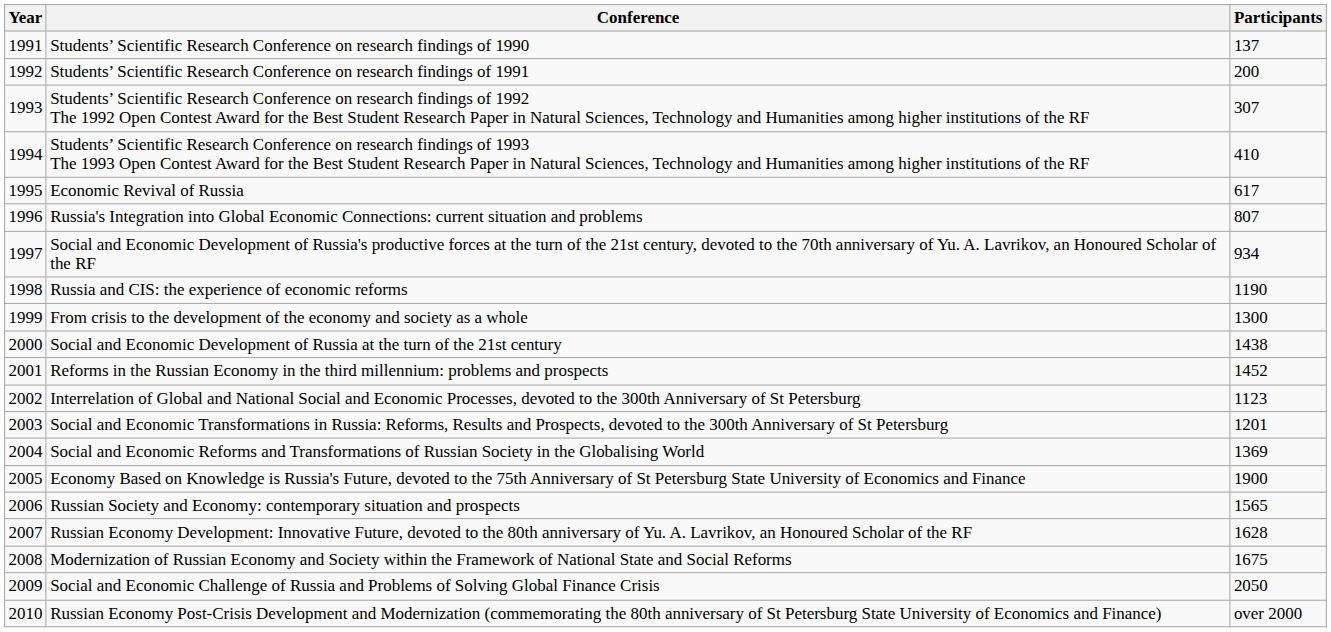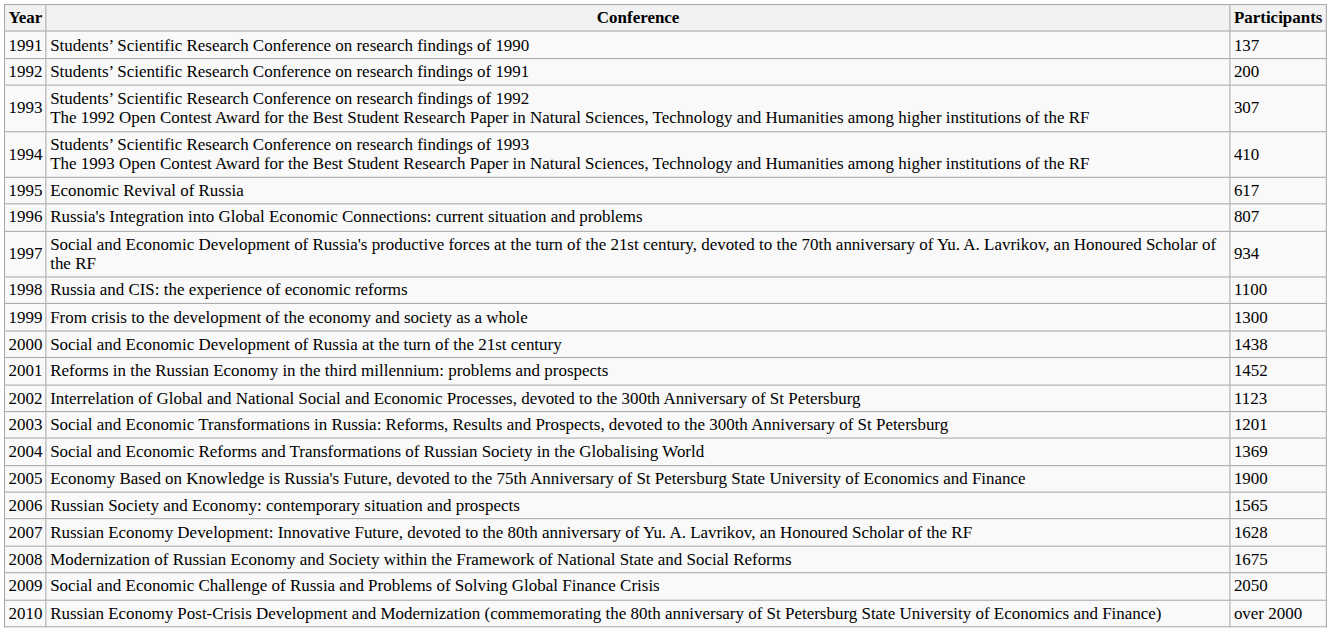Russia and CIS: the experience of economic reforms | Participants: 1190 -> 1100
